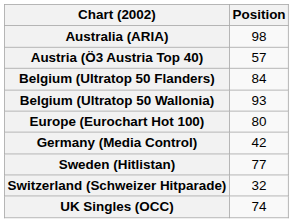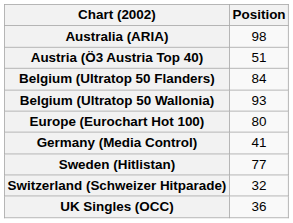Austria (Ö3 Austria Top 40) | Position: 57 -> 51
Germany (Media Control) | Position: 42 -> 41
UK Singles (OCC) | Position: 74 -> 36
